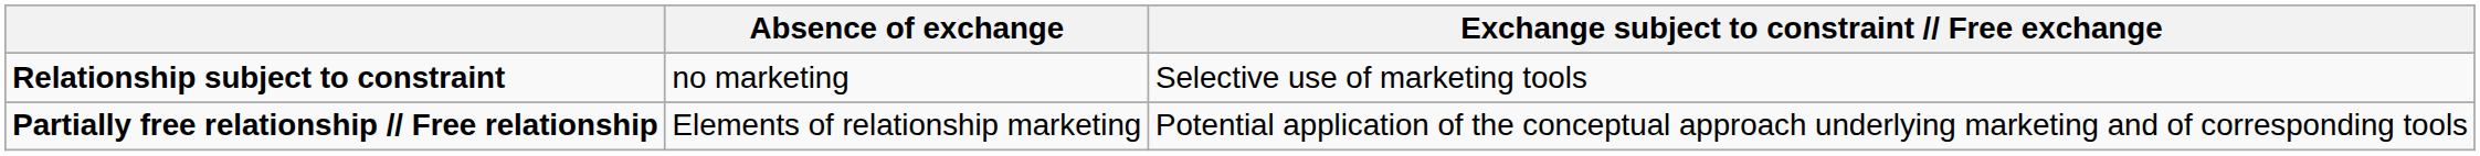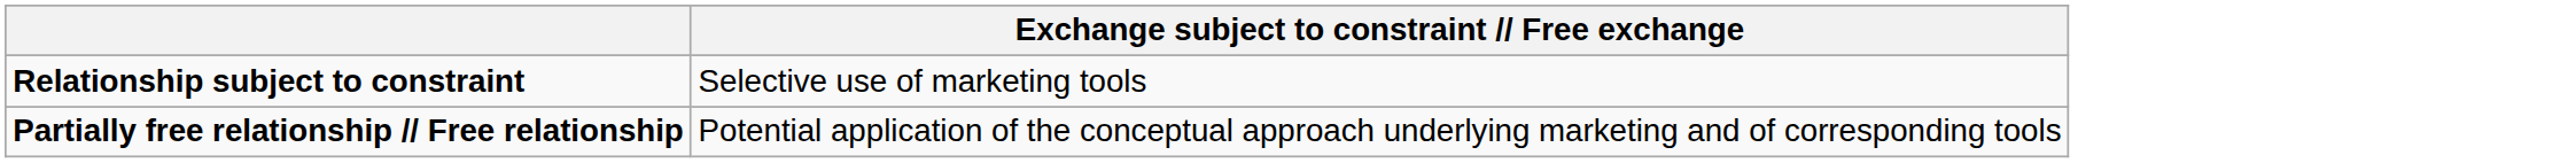- column: Absence of exchange | no marketing | Elements of relationship marketing
